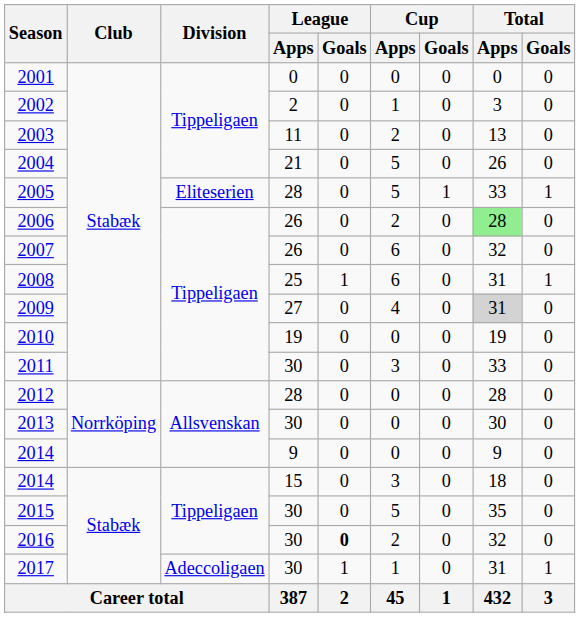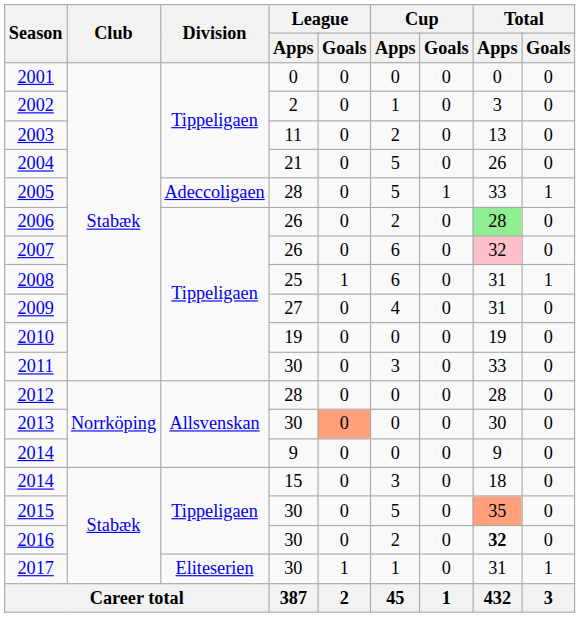2005 | Division: Eliteserien -> Adeccoligaen
2007 | Total / Apps: no background -> pink background
2009 | Total / Apps: lightgrey background -> no background
2013 | League / Goals: no background -> lightsalmon background
2015 | Total / Apps: no background -> lightsalmon background
2016 | League / Goals: bold -> normal
2016 | Total / Apps: normal -> bold
2017 | Division: Adeccoligaen -> Eliteserien
